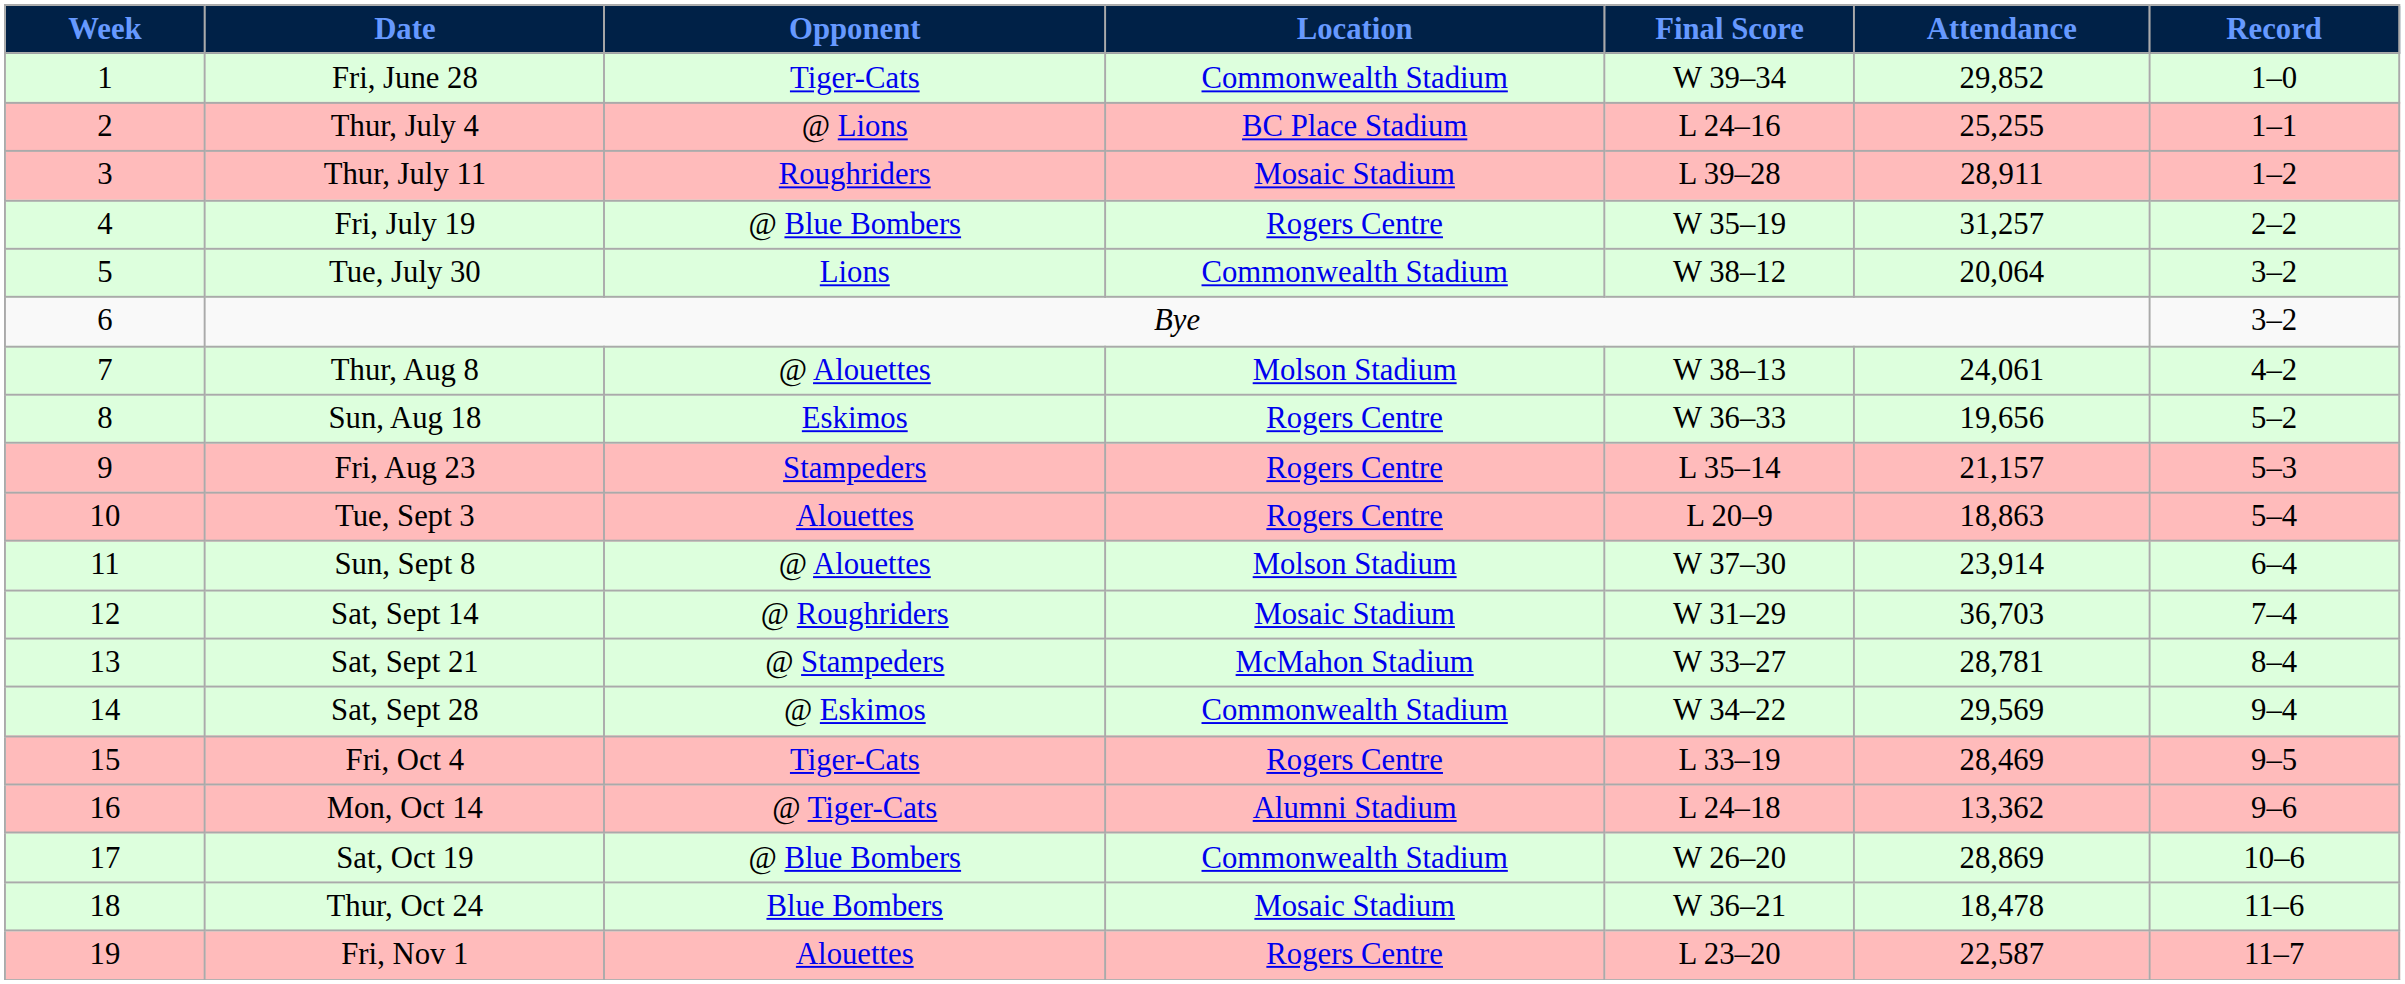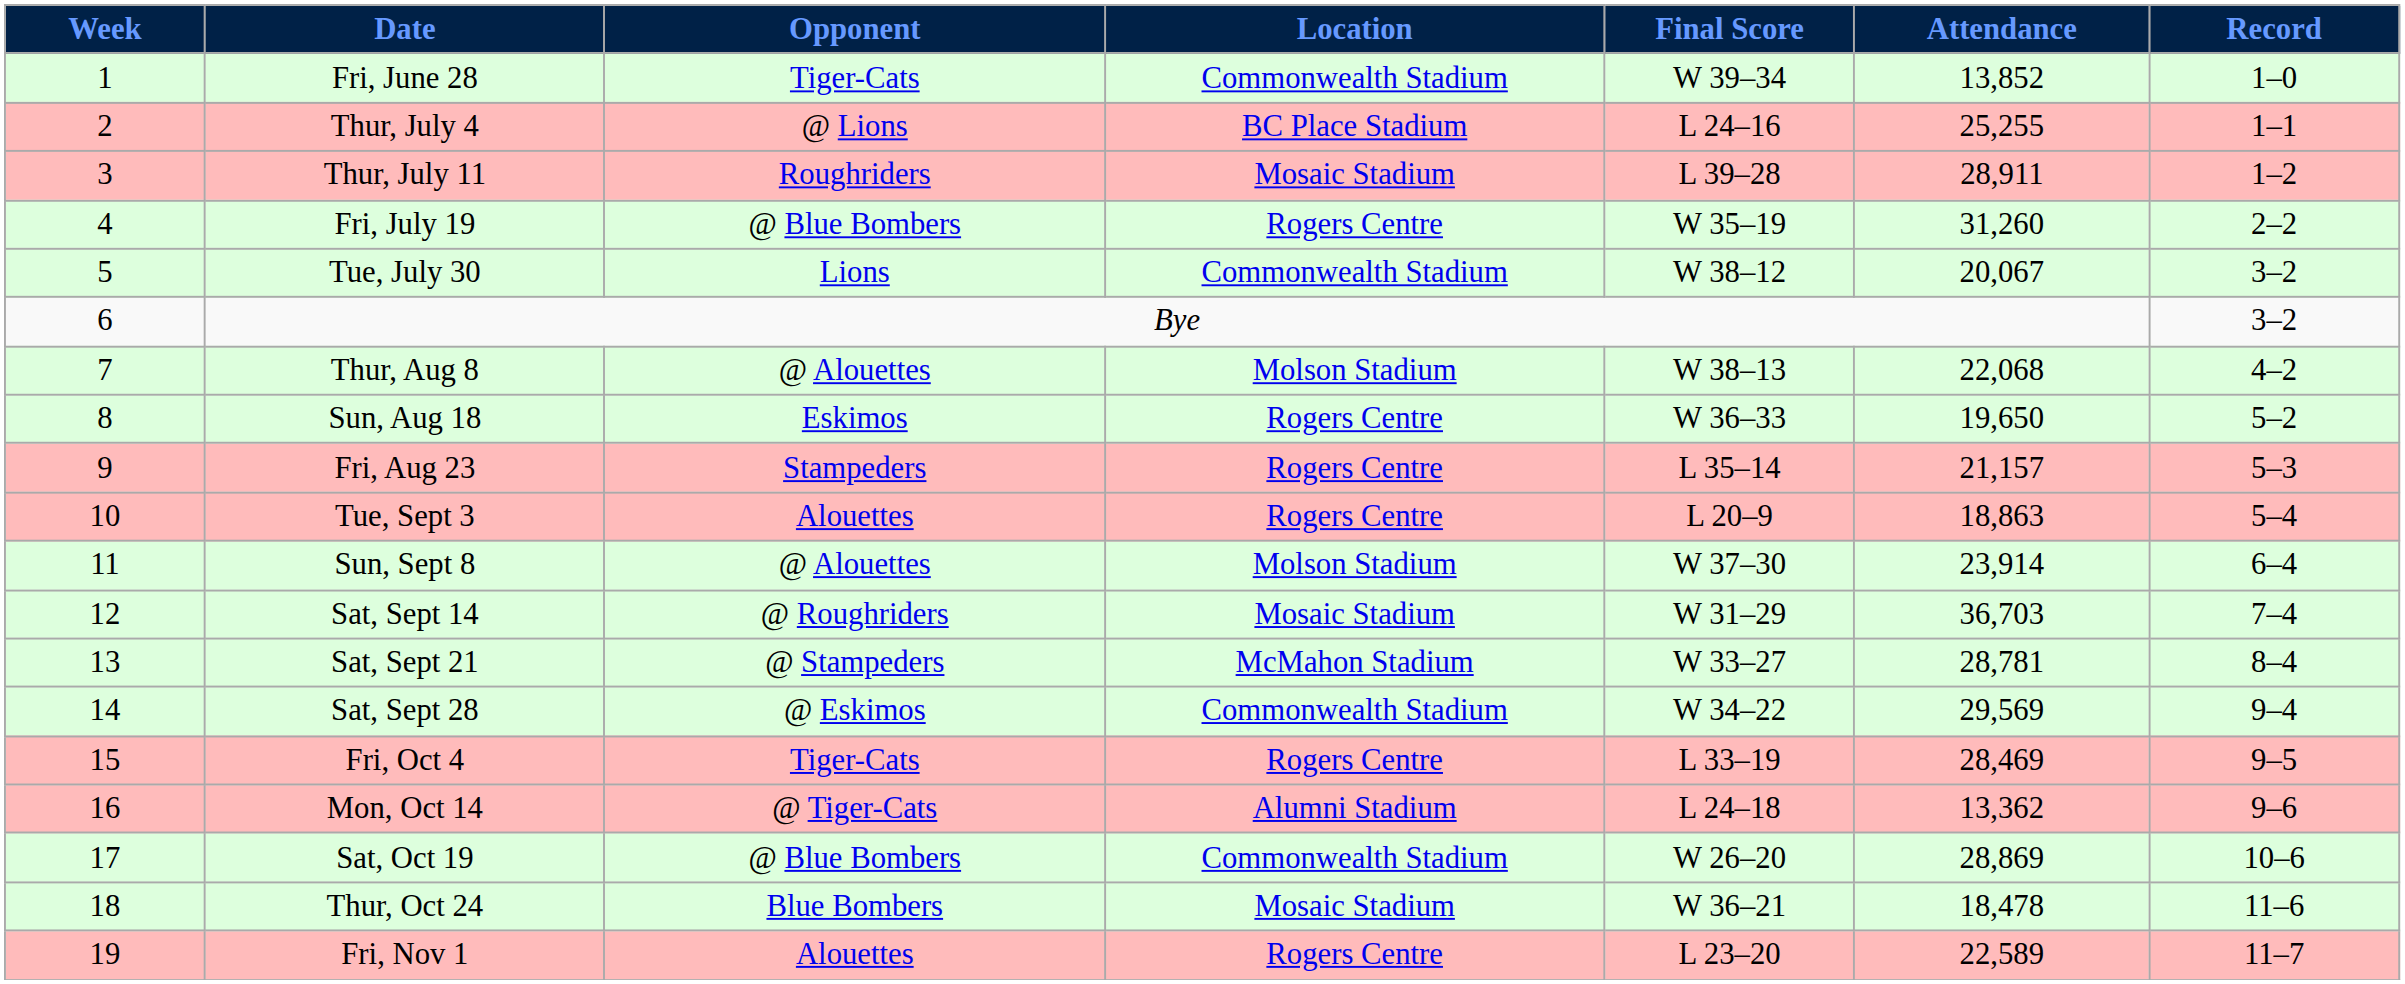Fri, June 28 | Attendance: 29,852 -> 13,852
Fri, July 19 | Attendance: 31,257 -> 31,260
Tue, July 30 | Attendance: 20,064 -> 20,067
Thur, Aug 8 | Attendance: 24,061 -> 22,068
Sun, Aug 18 | Attendance: 19,656 -> 19,650
Fri, Nov 1 | Attendance: 22,587 -> 22,589
